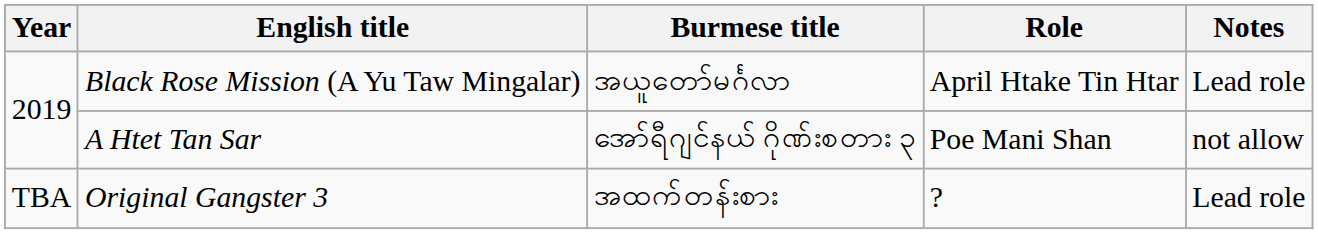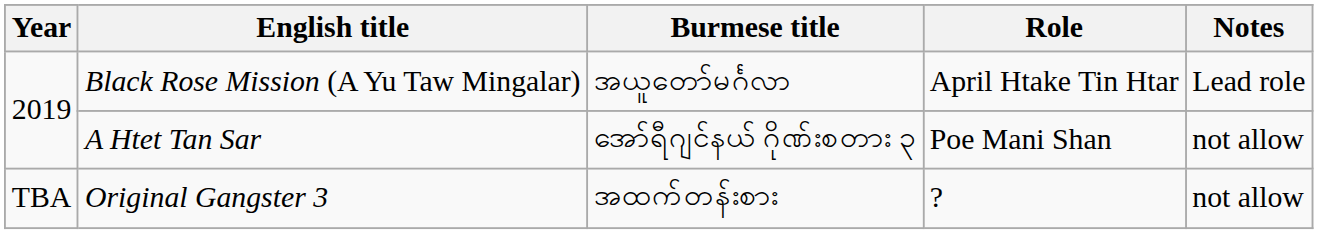Original Gangster 3 | Notes: Lead role -> not allow
